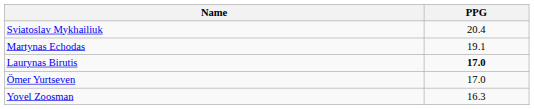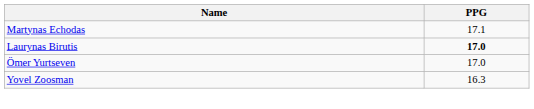- row: Sviatoslav Mykhailiuk | 20.4
Martynas Echodas | PPG: 19.1 -> 17.1
